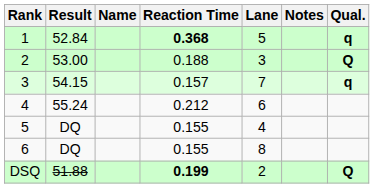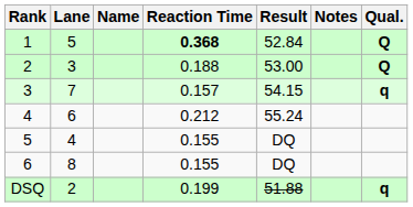columns swapped: Lane <-> Result
1 | Qual.: q -> Q
DSQ | Reaction Time: bold -> normal
DSQ | Qual.: Q -> q
